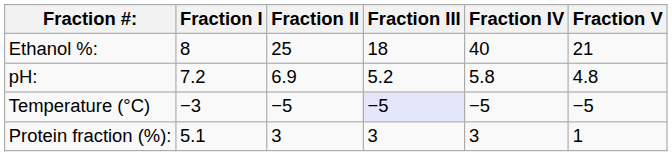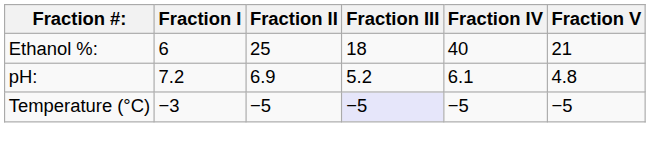Ethanol %: | Fraction I: 8 -> 6
pH: | Fraction IV: 5.8 -> 6.1
- row: Protein fraction (%): | 5.1 | 3 | 3 | 3 | 1
